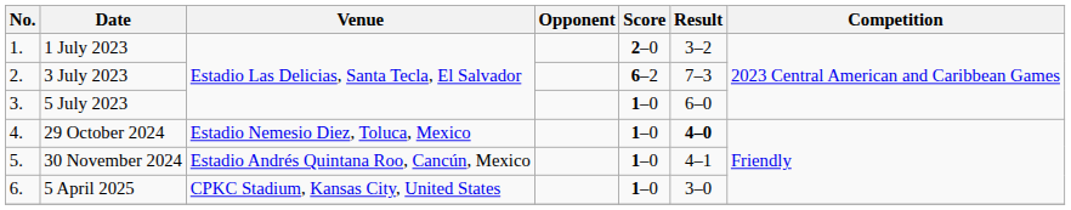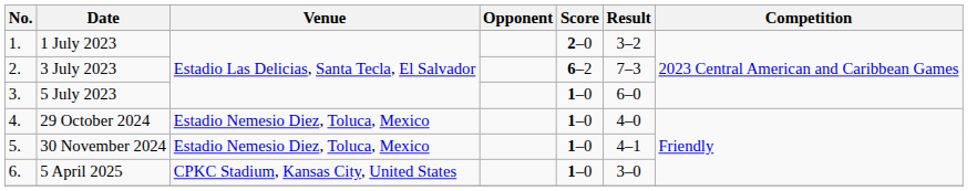29 October 2024 | Result: bold -> normal
30 November 2024 | Venue: Estadio Andrés Quintana Roo, Cancún, Mexico -> Estadio Nemesio Diez, Toluca, Mexico
